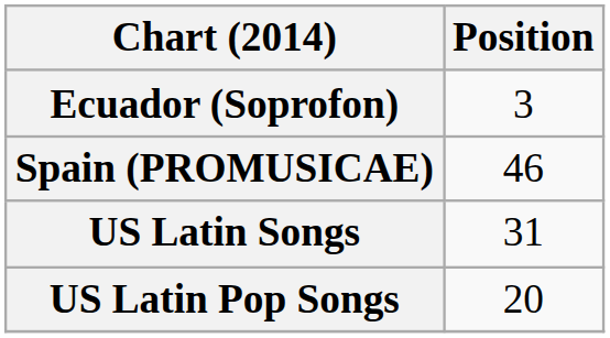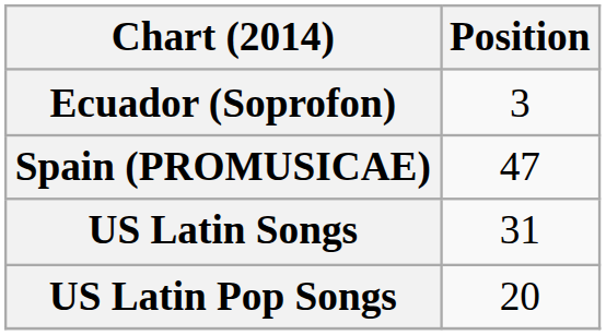Spain (PROMUSICAE) | Position: 46 -> 47
